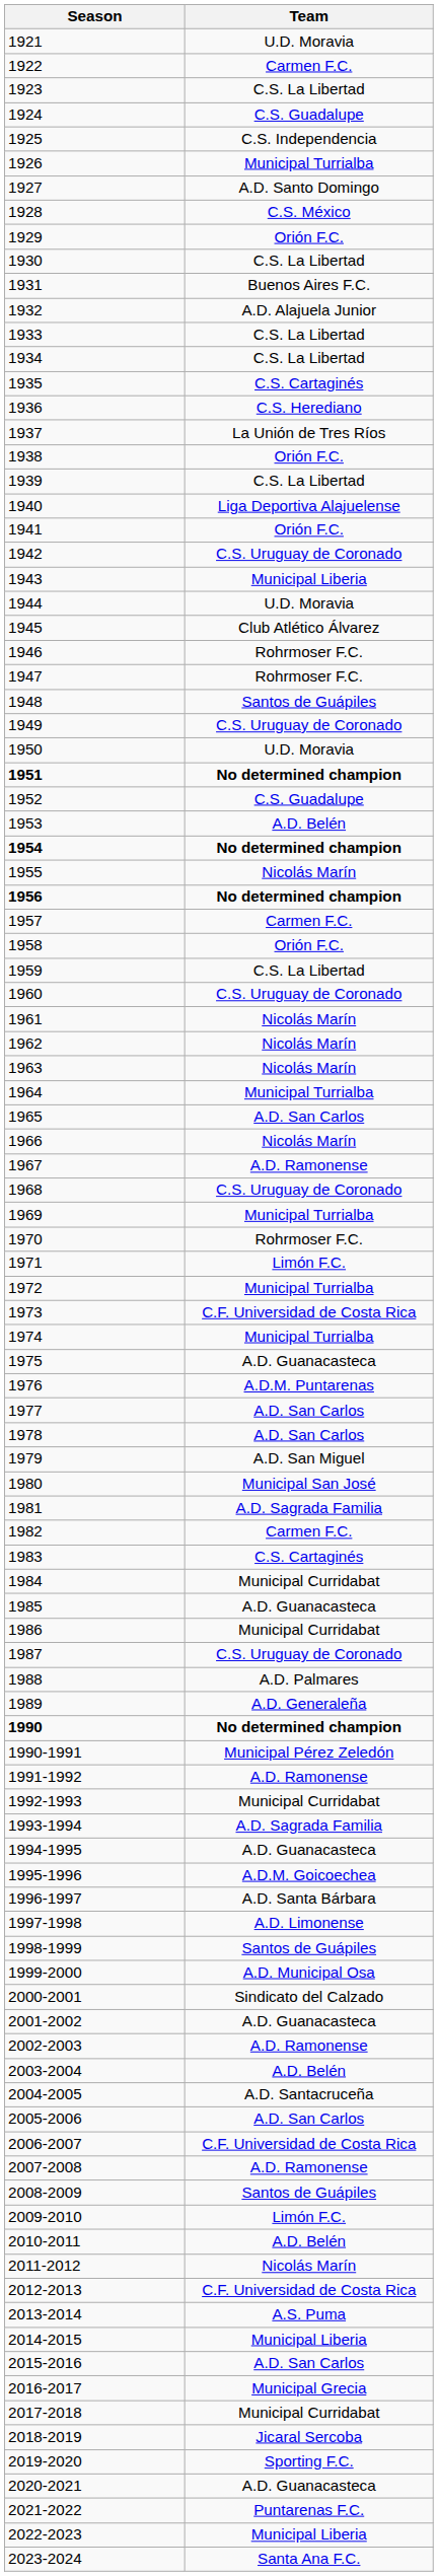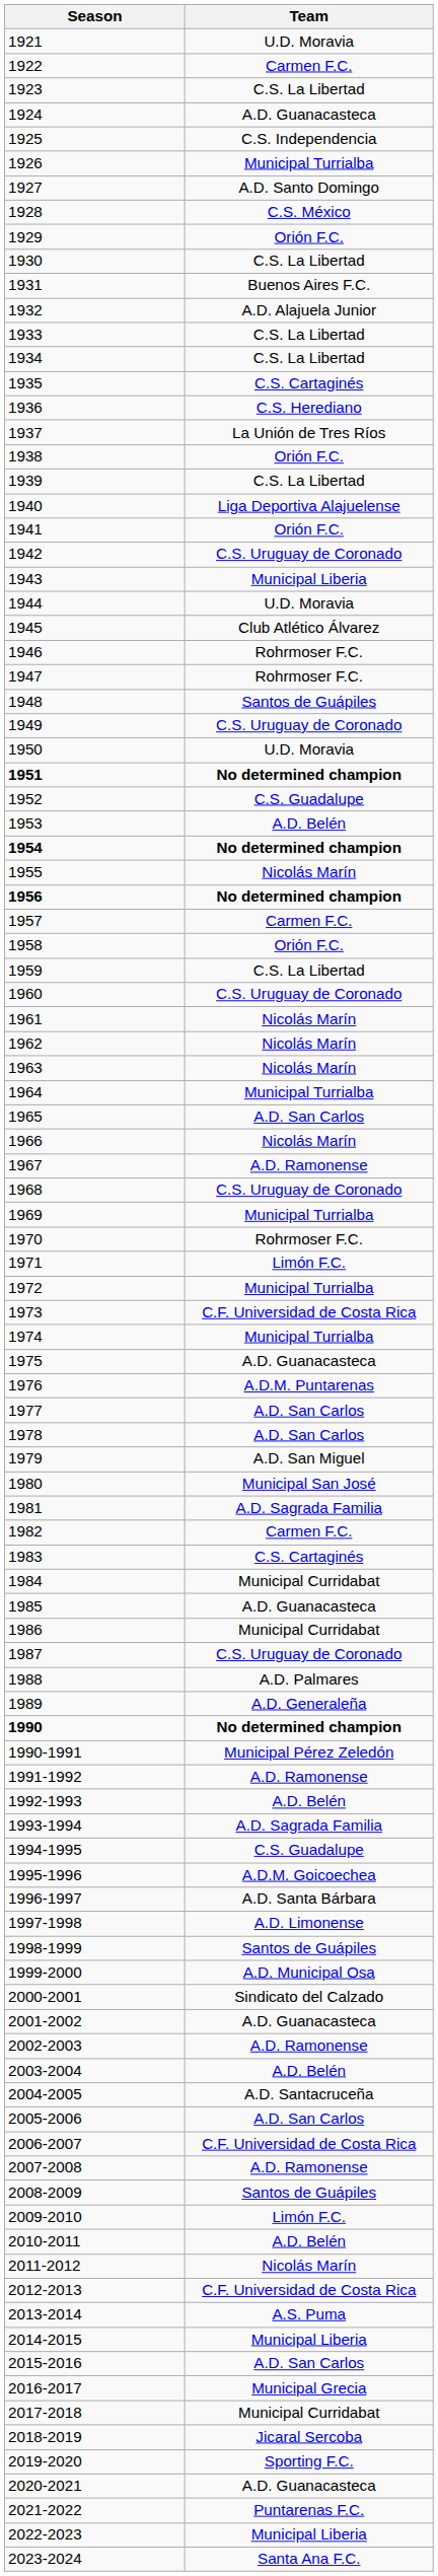1924 | Team: C.S. Guadalupe -> A.D. Guanacasteca
1992-1993 | Team: Municipal Curridabat -> A.D. Belén
1994-1995 | Team: A.D. Guanacasteca -> C.S. Guadalupe
